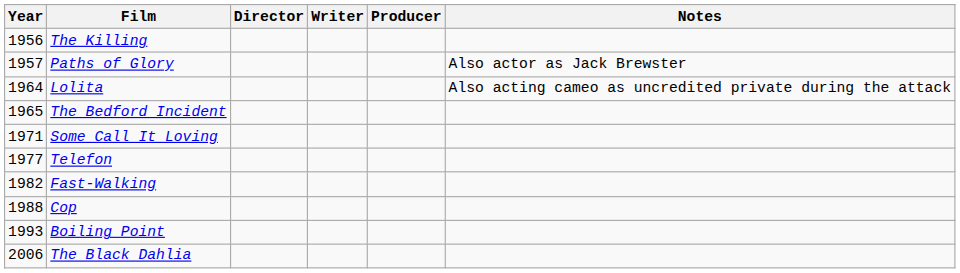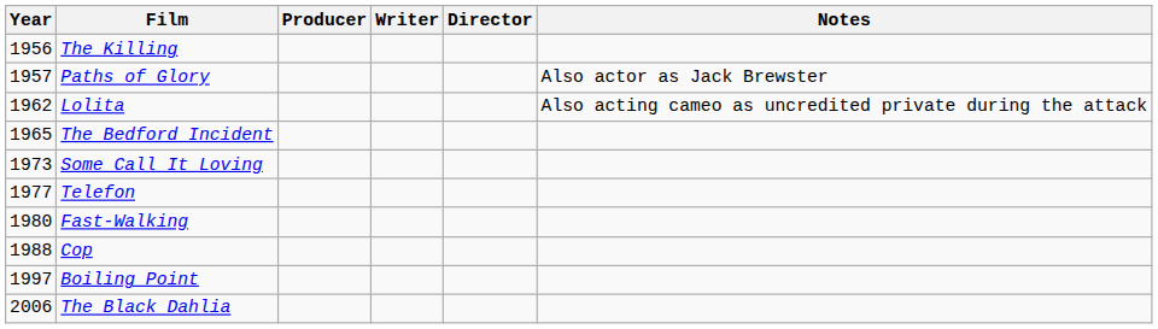columns swapped: Producer <-> Director
Lolita | Year: 1964 -> 1962
Some Call It Loving | Year: 1971 -> 1973
Fast-Walking | Year: 1982 -> 1980
Boiling Point | Year: 1993 -> 1997
